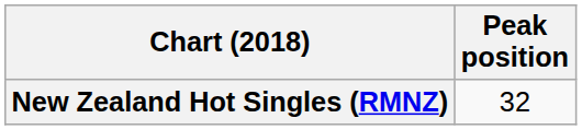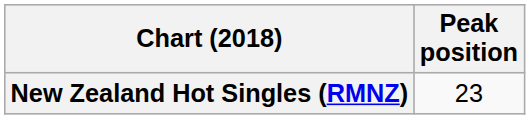New Zealand Hot Singles (RMNZ) | Peak position: 32 -> 23
